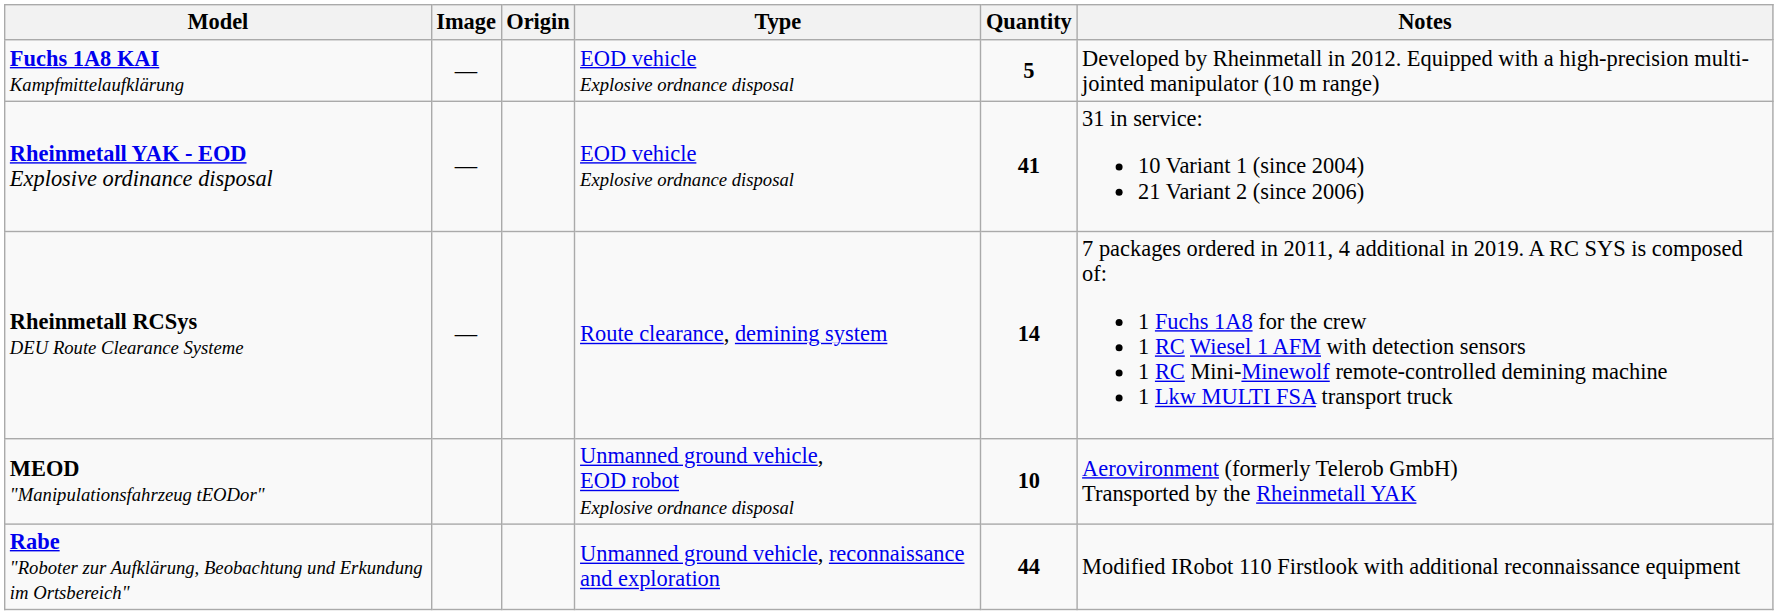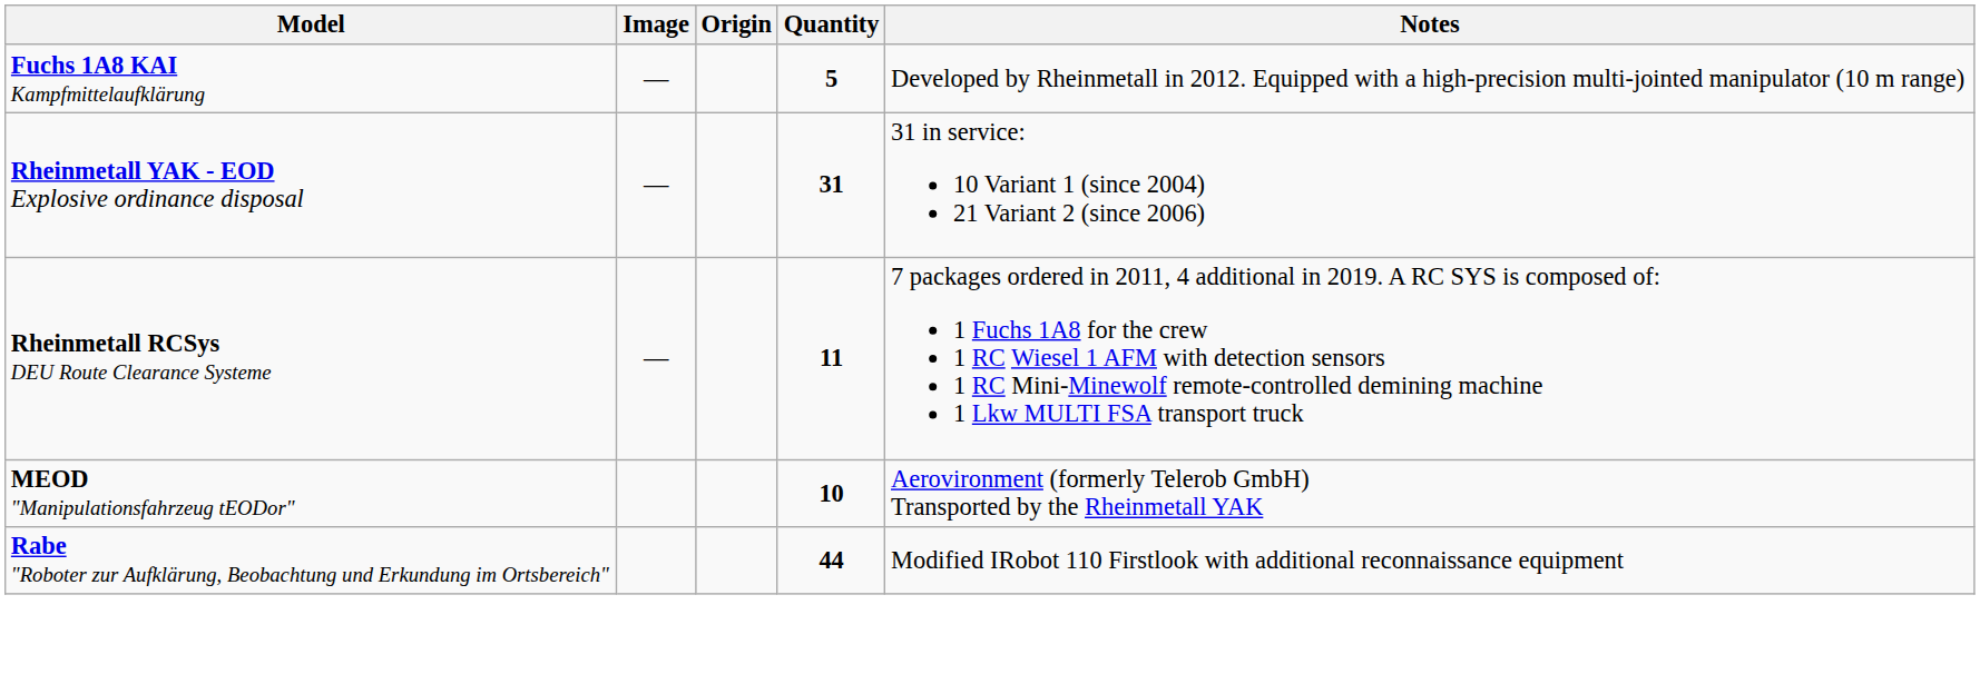- column: Type | EOD vehicle Explosive ordnance disposal | EOD vehicle Explosive ordnance disposal | Route clearance, demining system | Unmanned ground vehicle, EOD robot Explosive ordnance disposal | Unmanned ground vehicle, reconnaissance and exploration
Rheinmetall YAK - EOD Explosive ordinance disposal | Quantity: 41 -> 31
Rheinmetall RCSys DEU Route Clearance Systeme | Quantity: 14 -> 11
